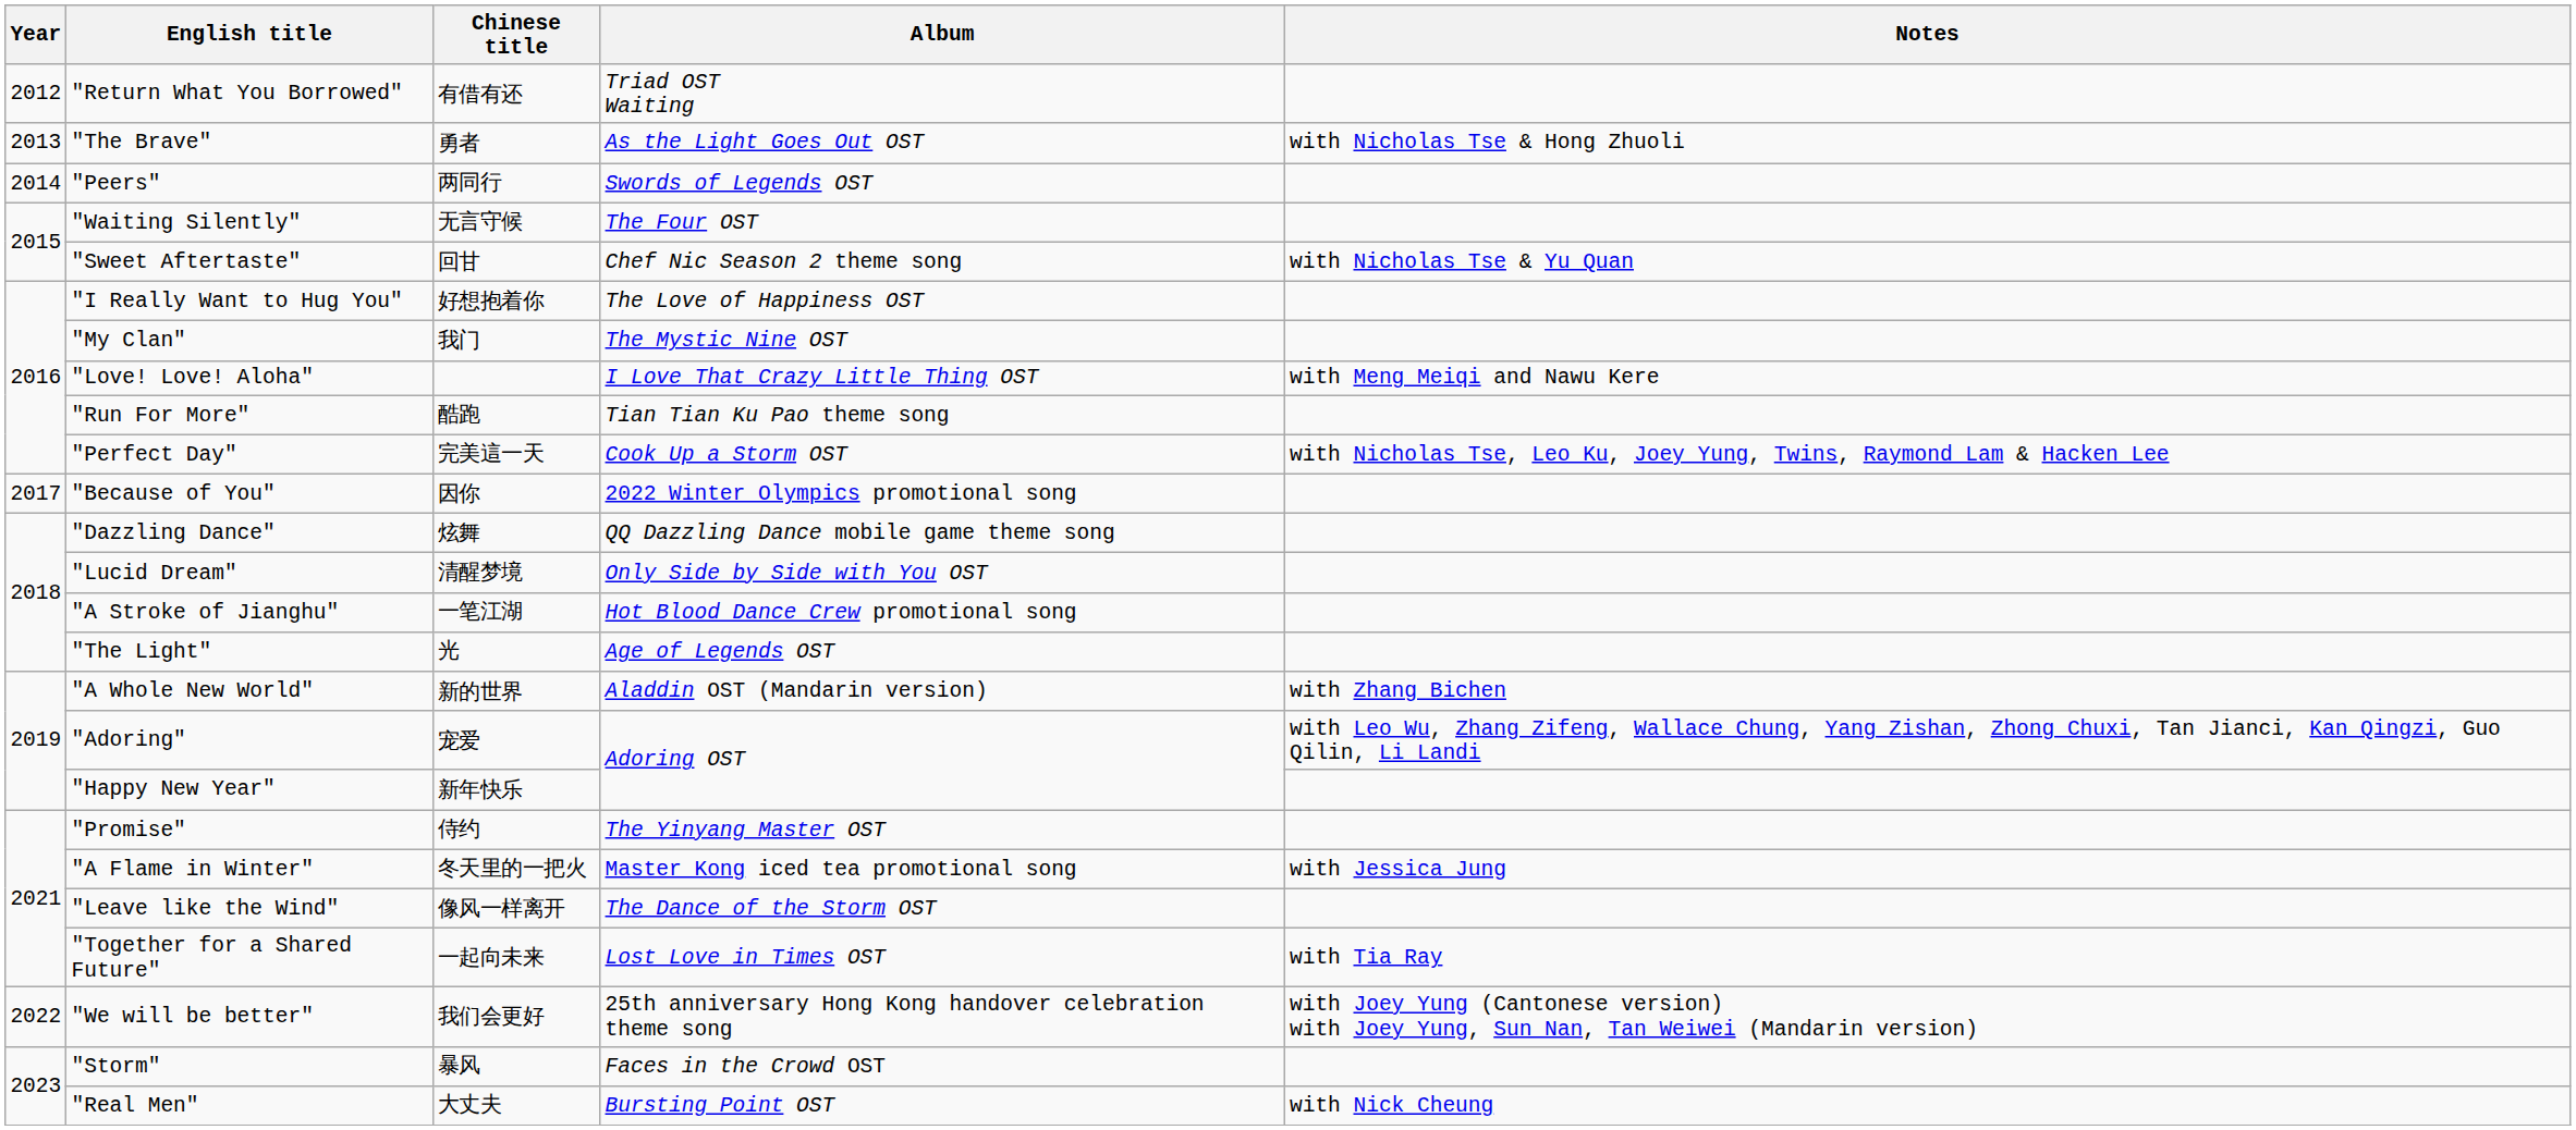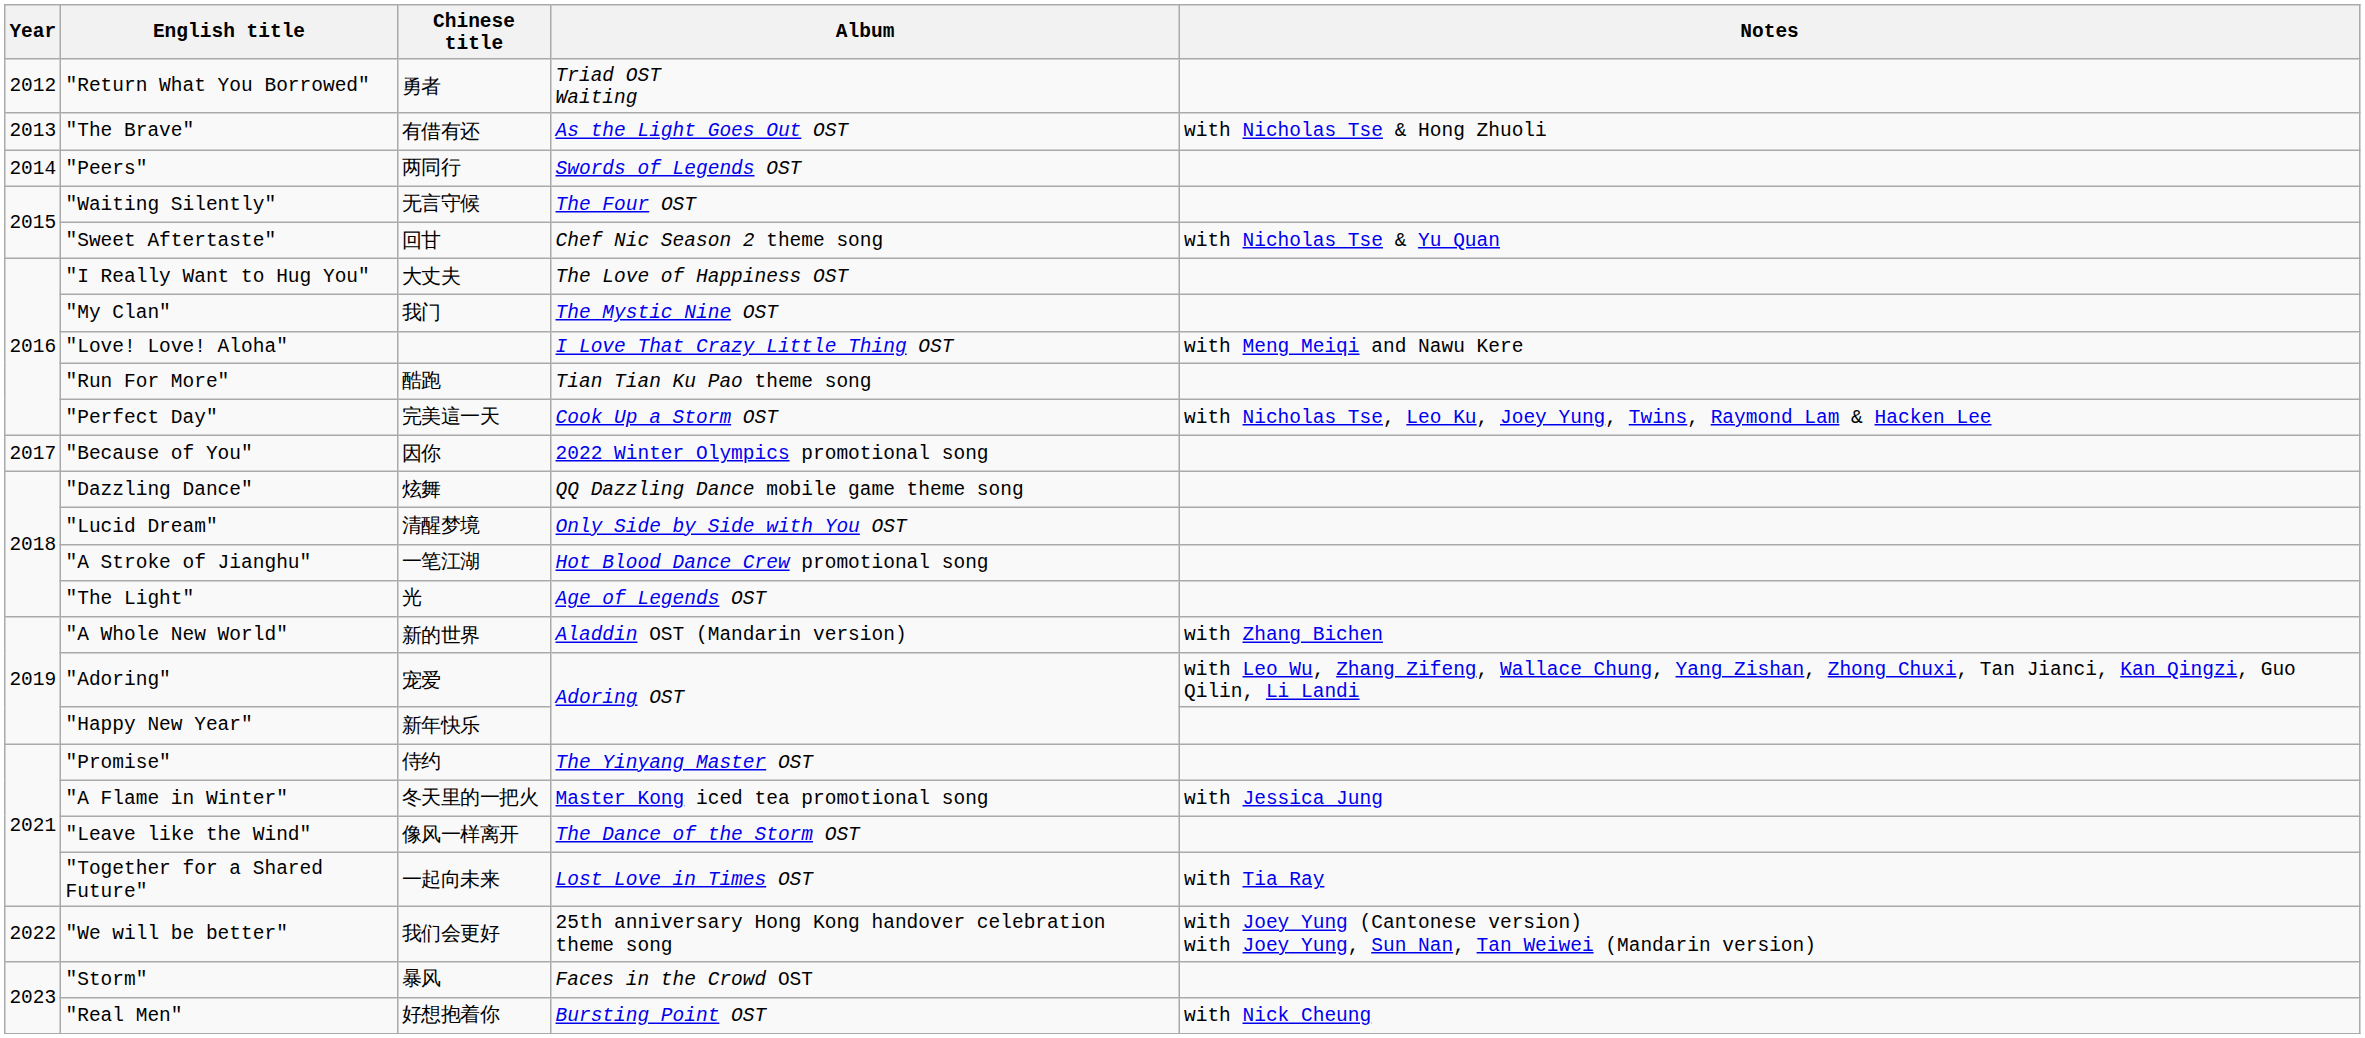"Return What You Borrowed" | Chinese title: 有借有还 -> 勇者
"The Brave" | Chinese title: 勇者 -> 有借有还
"I Really Want to Hug You" | Chinese title: 好想抱着你 -> 大丈夫
"Real Men" | Chinese title: 大丈夫 -> 好想抱着你
